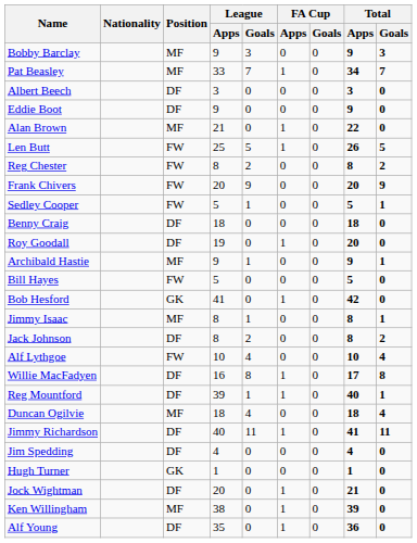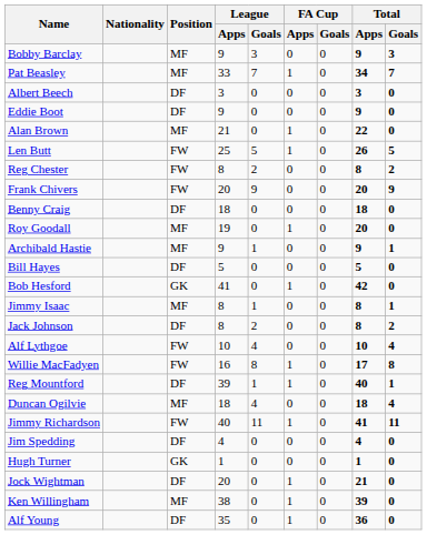- row: Sedley Cooper | FW | 5 | 1 | 0 | 0 | 5 | 1
Roy Goodall | Position: DF -> MF
Bill Hayes | Position: FW -> DF
Willie MacFadyen | Position: DF -> FW
Jimmy Richardson | Position: DF -> FW
